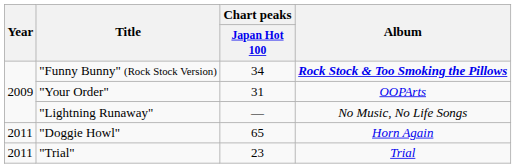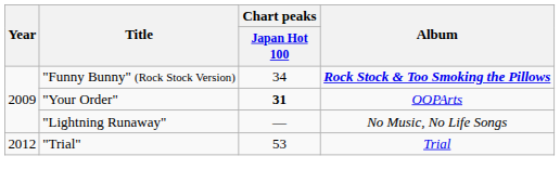"Your Order" | Chart peaks / Japan Hot 100: normal -> bold
- row: 2011 | "Doggie Howl" | 65 | Horn Again
"Trial" | Year: 2011 -> 2012
"Trial" | Chart peaks / Japan Hot 100: 23 -> 53
